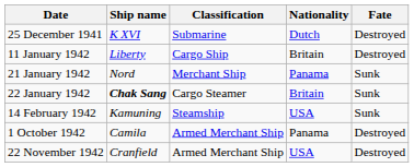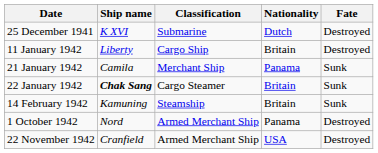21 January 1942 | Ship name: Nord -> Camila
14 February 1942 | Nationality: USA -> Britain
1 October 1942 | Ship name: Camila -> Nord
